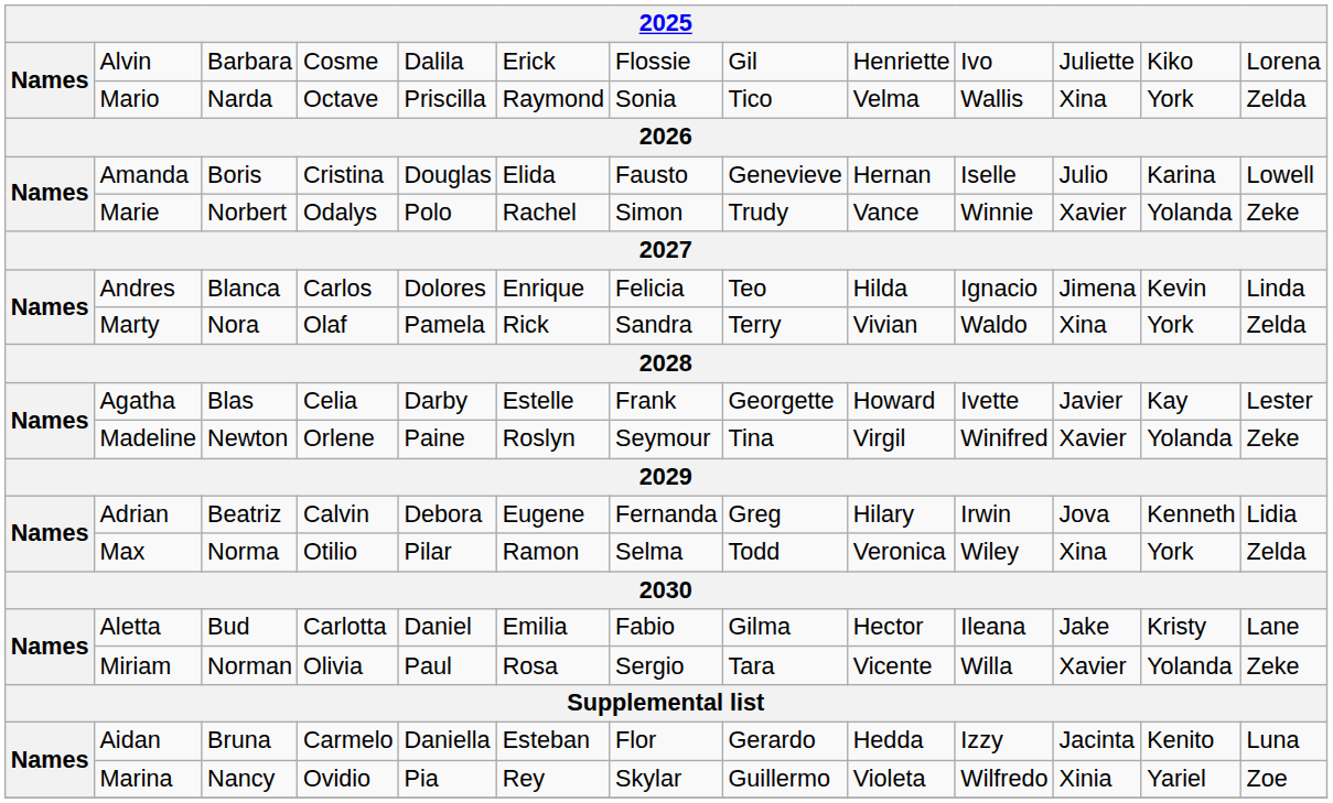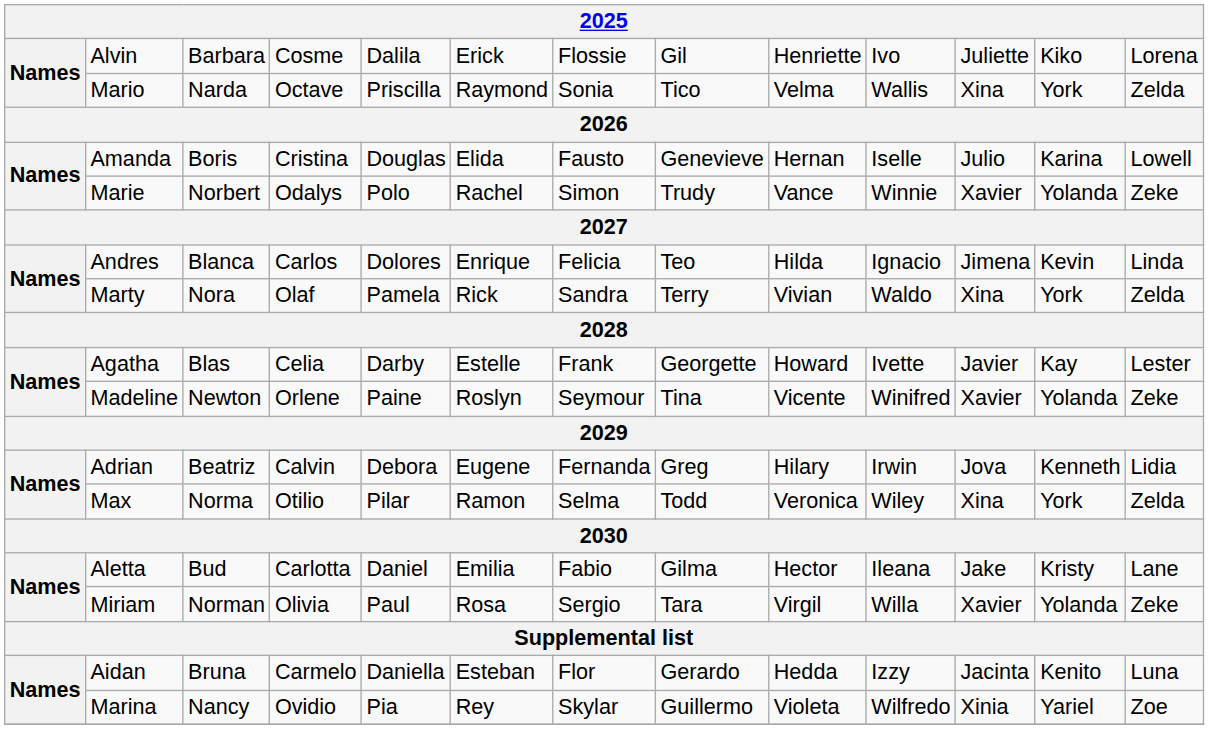Madeline | column 9: Virgil -> Vicente
Miriam | column 9: Vicente -> Virgil
